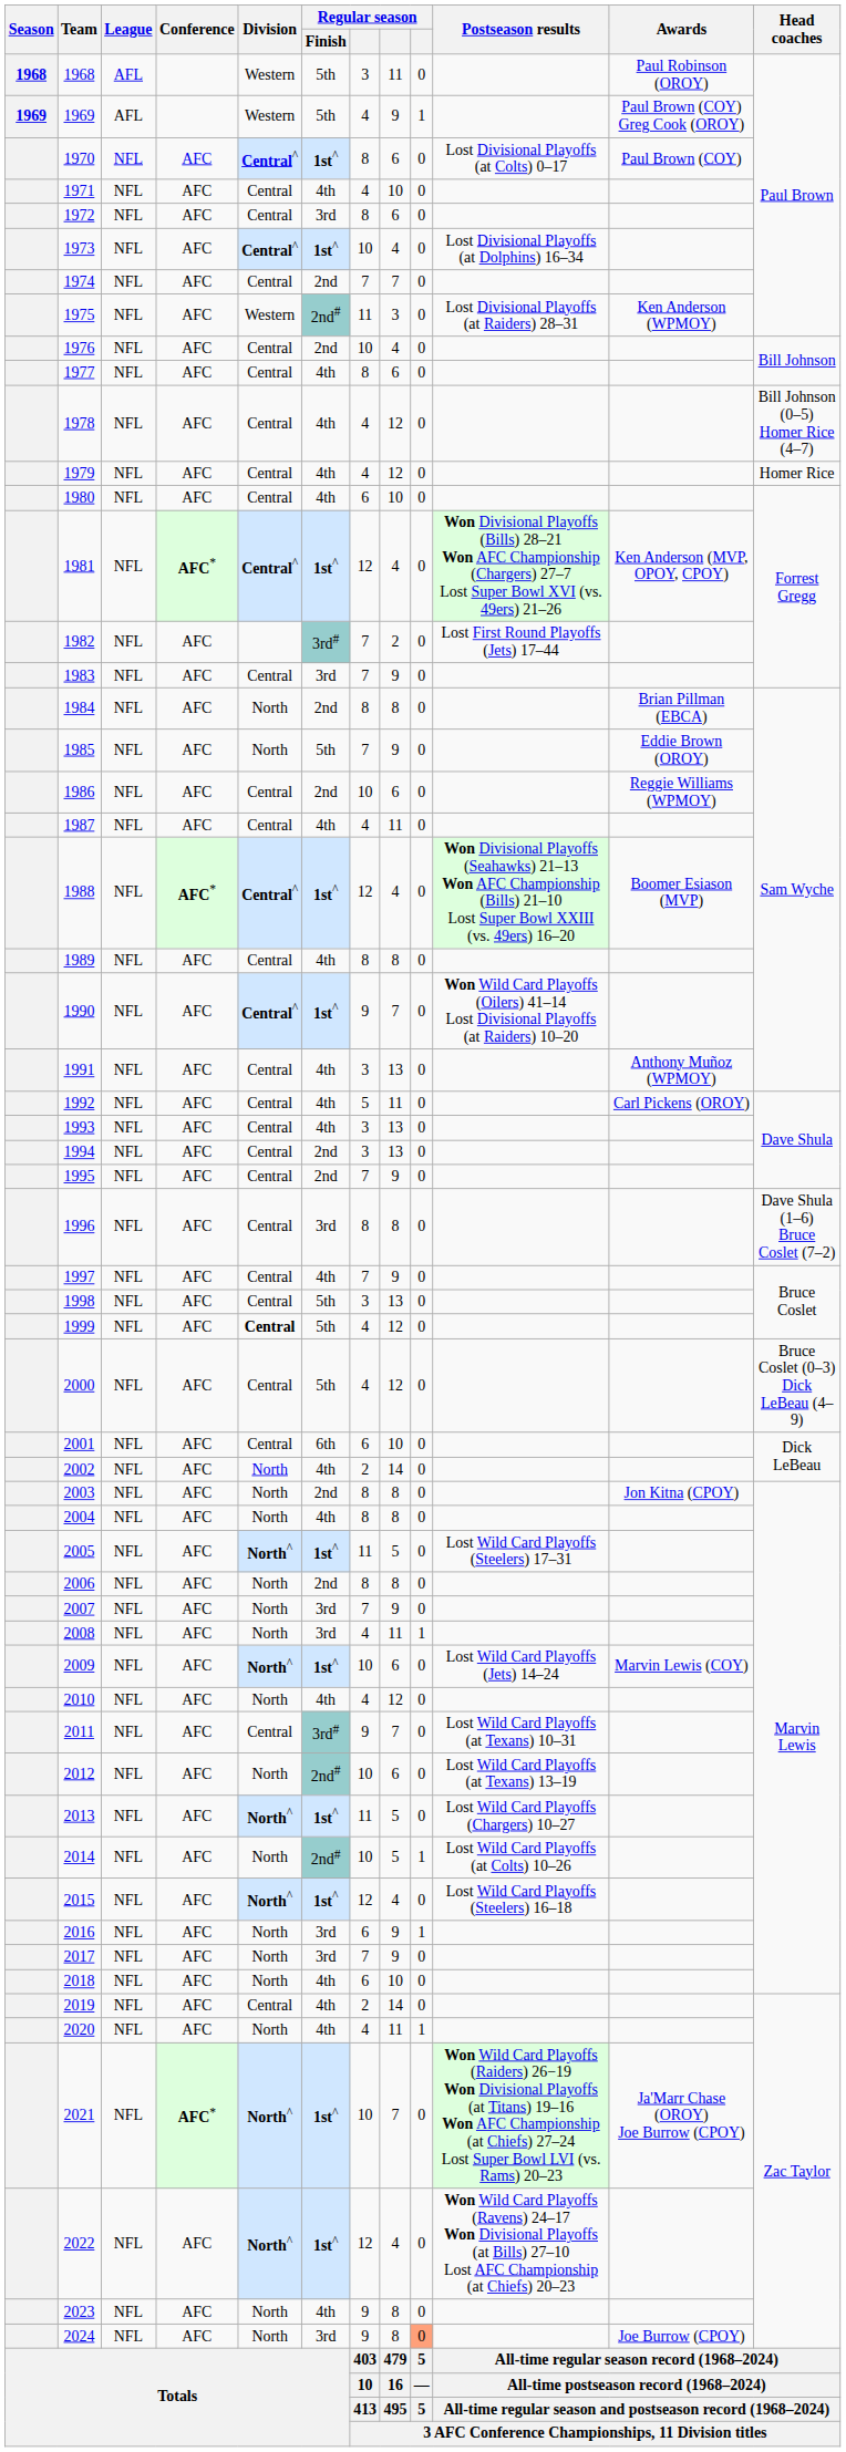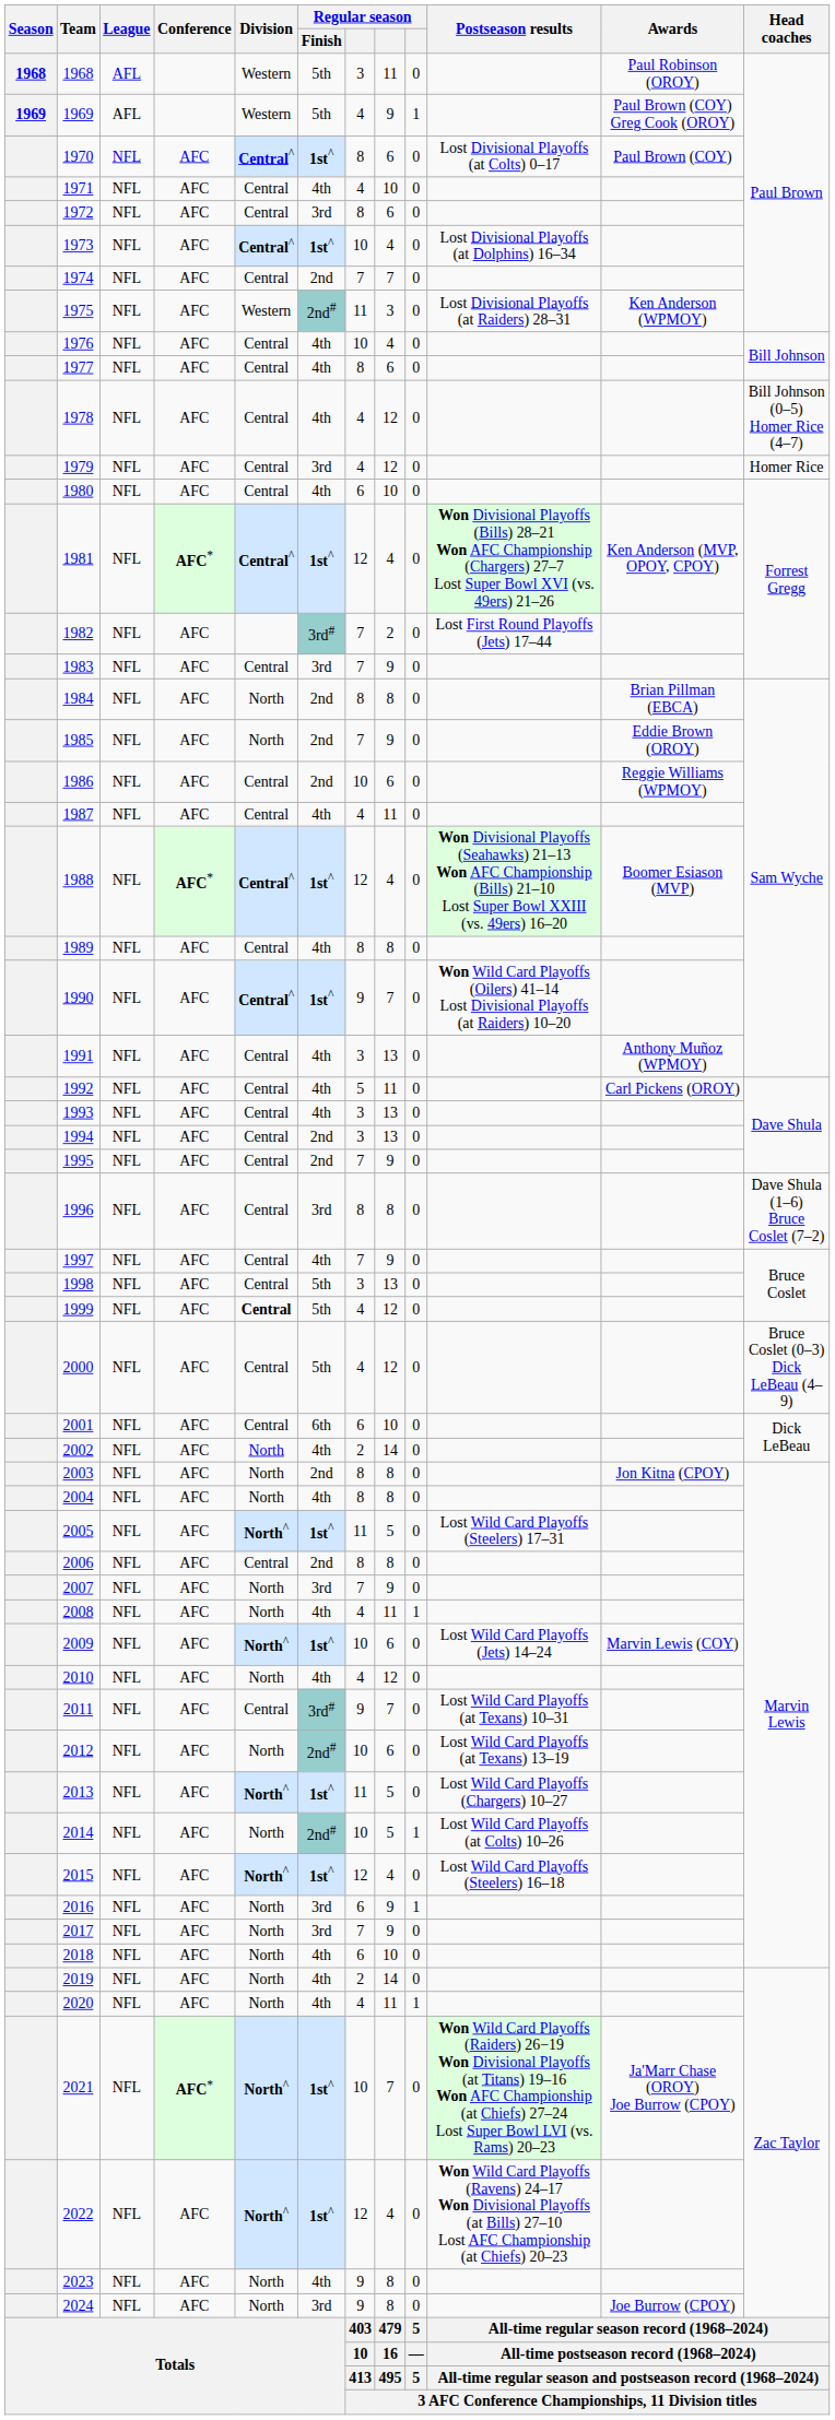1976 | Regular season / Finish: 2nd -> 4th
1979 | Regular season / Finish: 4th -> 3rd
1985 | Regular season / Finish: 5th -> 2nd
2006 | Division: North -> Central
2008 | Regular season / Finish: 3rd -> 4th
2019 | Division: Central -> North
2024 | column 9: lightsalmon background -> no background
